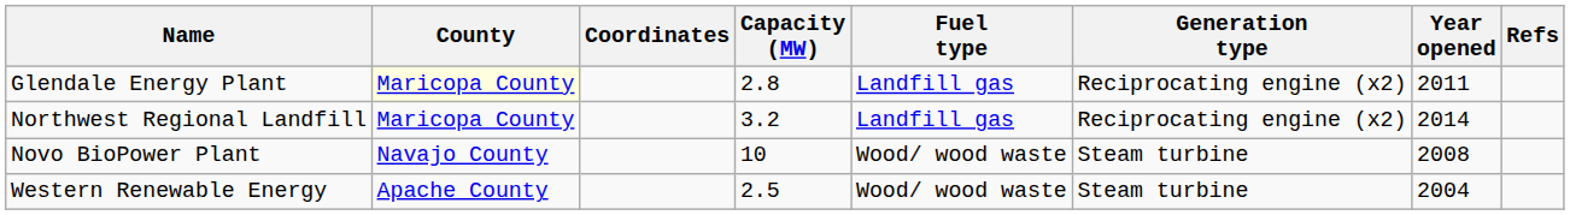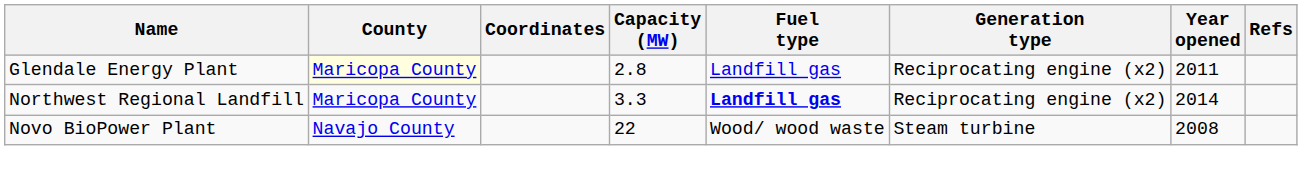Northwest Regional Landfill | Capacity (MW): 3.2 -> 3.3
Northwest Regional Landfill | Fuel type: normal -> bold
Novo BioPower Plant | Capacity (MW): 10 -> 22
- row: Western Renewable Energy | Apache County | 2.5 | Wood/ wood waste | Steam turbine | 2004
